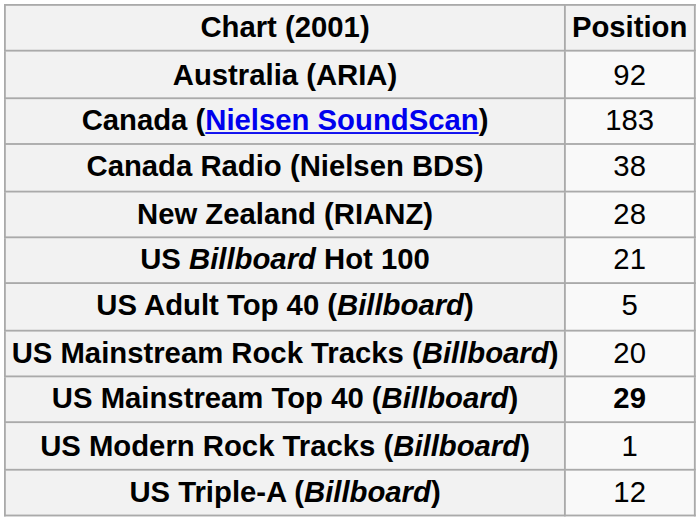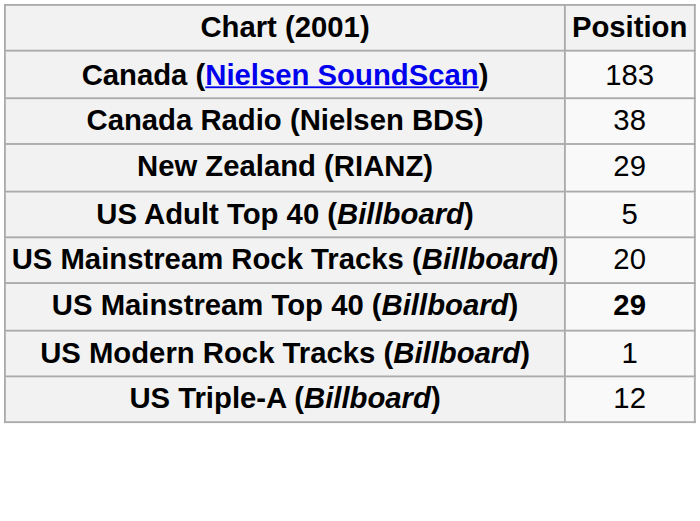- row: Australia (ARIA) | 92
New Zealand (RIANZ) | Position: 28 -> 29
- row: US Billboard Hot 100 | 21
